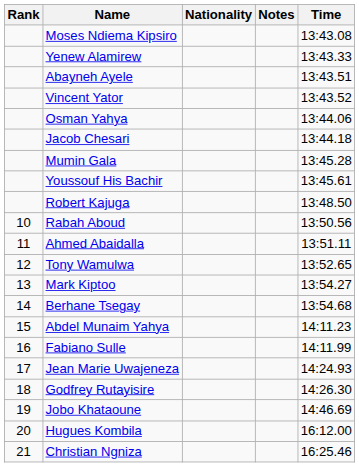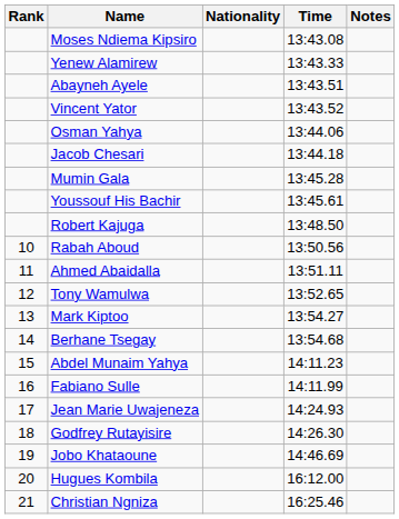columns swapped: Time <-> Notes
